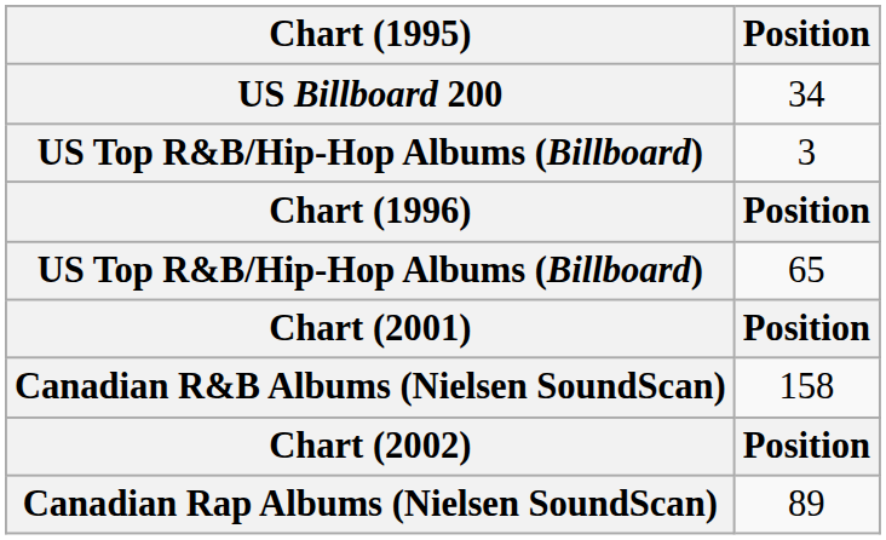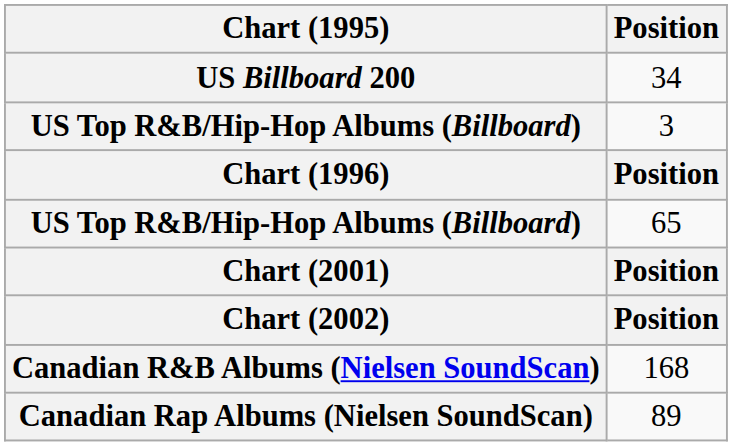- row: Canadian R&B Albums (Nielsen SoundScan) | 158
+ row: Canadian R&B Albums (Nielsen SoundScan) | 168
